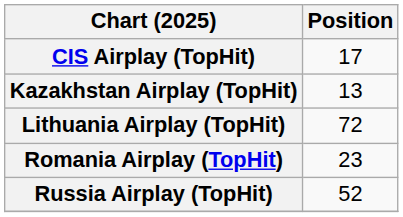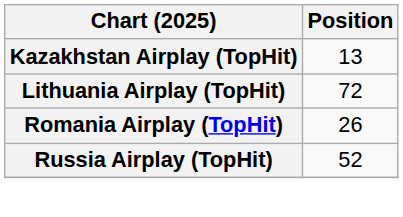- row: CIS Airplay (TopHit) | 17
Romania Airplay (TopHit) | Position: 23 -> 26
